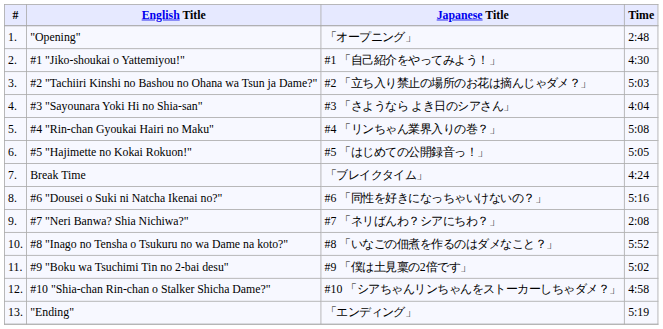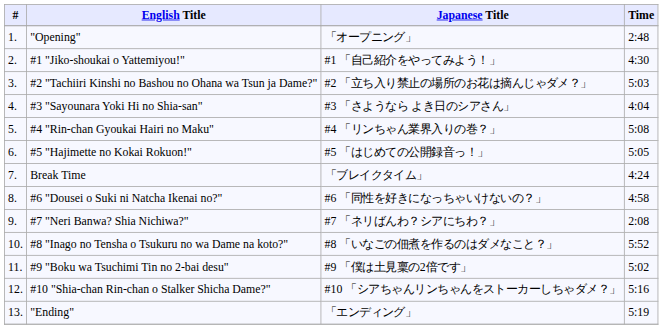#6 "Dousei o Suki ni Natcha Ikenai no?" | Time: 5:16 -> 4:58
#10 "Shia-chan Rin-chan o Stalker Shicha Dame?" | Time: 4:58 -> 5:16
